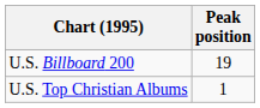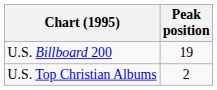U.S. Top Christian Albums | Peak position: 1 -> 2
